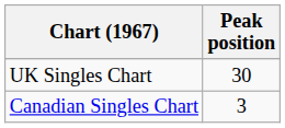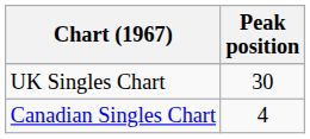Canadian Singles Chart | Peak position: 3 -> 4
